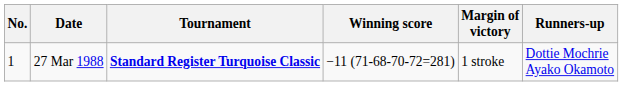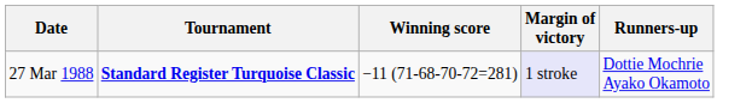- column: No. | 1
27 Mar 1988 | Margin of victory: no background -> lavender background
